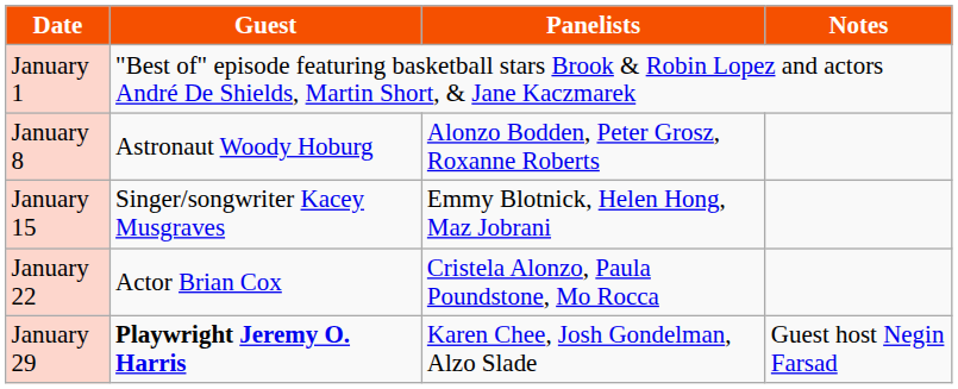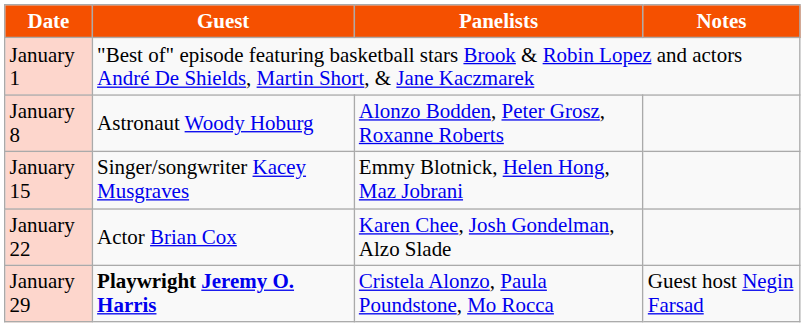January 22 | Panelists: Cristela Alonzo, Paula Poundstone, Mo Rocca -> Karen Chee, Josh Gondelman, Alzo Slade
January 29 | Panelists: Karen Chee, Josh Gondelman, Alzo Slade -> Cristela Alonzo, Paula Poundstone, Mo Rocca
